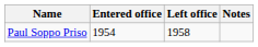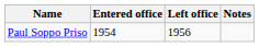Paul Soppo Priso | Left office: 1958 -> 1956
